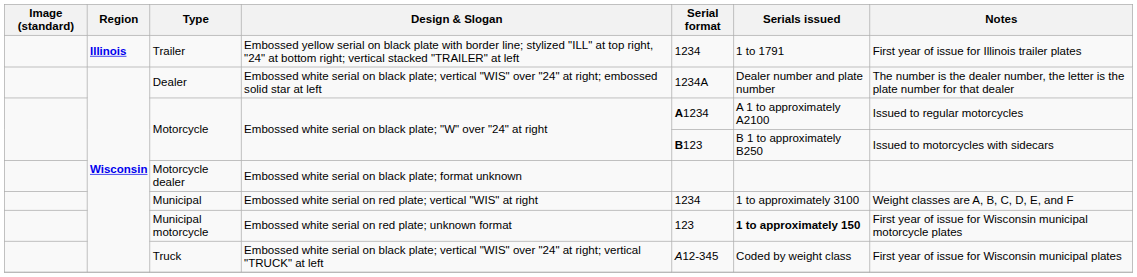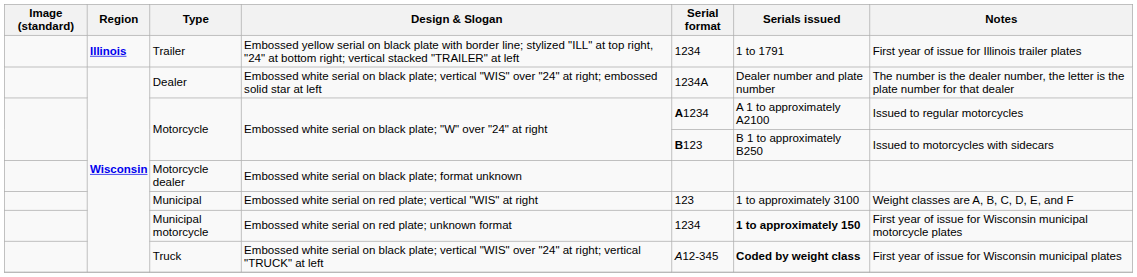Municipal | Serial format: 1234 -> 123
Municipal motorcycle | Serial format: 123 -> 1234
Truck | Serials issued: normal -> bold
